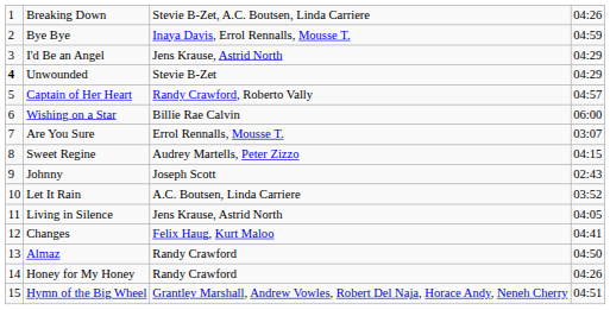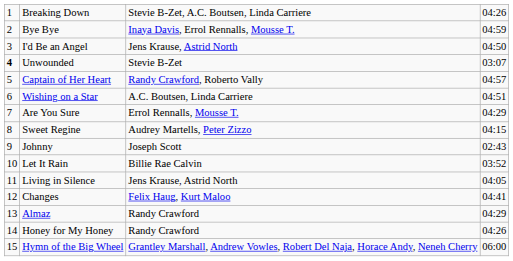I'd Be an Angel | column 4: 04:29 -> 04:50
Unwounded | column 4: 04:29 -> 03:07
Wishing on a Star | column 3: Billie Rae Calvin -> A.C. Boutsen, Linda Carriere
Wishing on a Star | column 4: 06:00 -> 04:51
Are You Sure | column 4: 03:07 -> 04:29
Let It Rain | column 3: A.C. Boutsen, Linda Carriere -> Billie Rae Calvin
Almaz | column 4: 04:50 -> 04:29
Hymn of the Big Wheel | column 4: 04:51 -> 06:00
